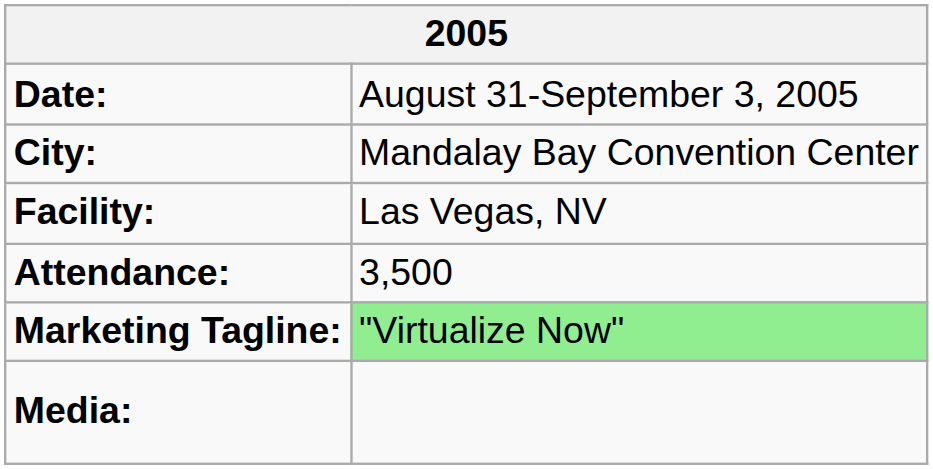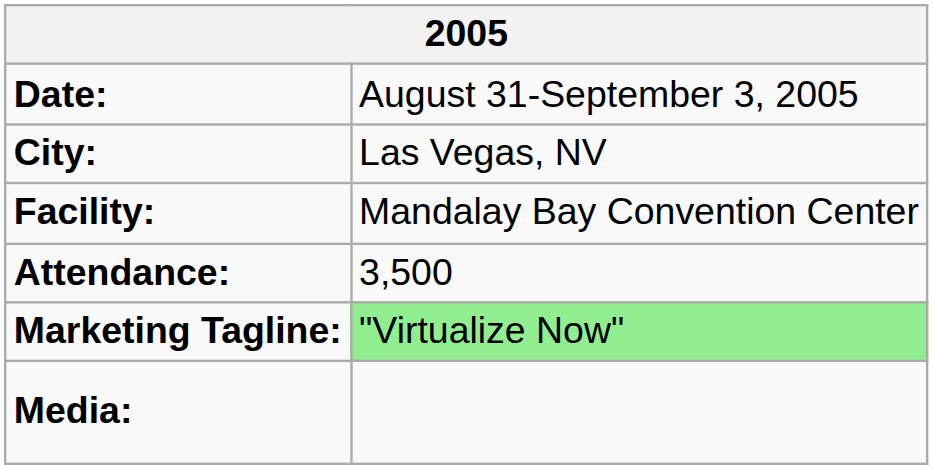City: | column 2: Mandalay Bay Convention Center -> Las Vegas, NV
Facility: | column 2: Las Vegas, NV -> Mandalay Bay Convention Center
